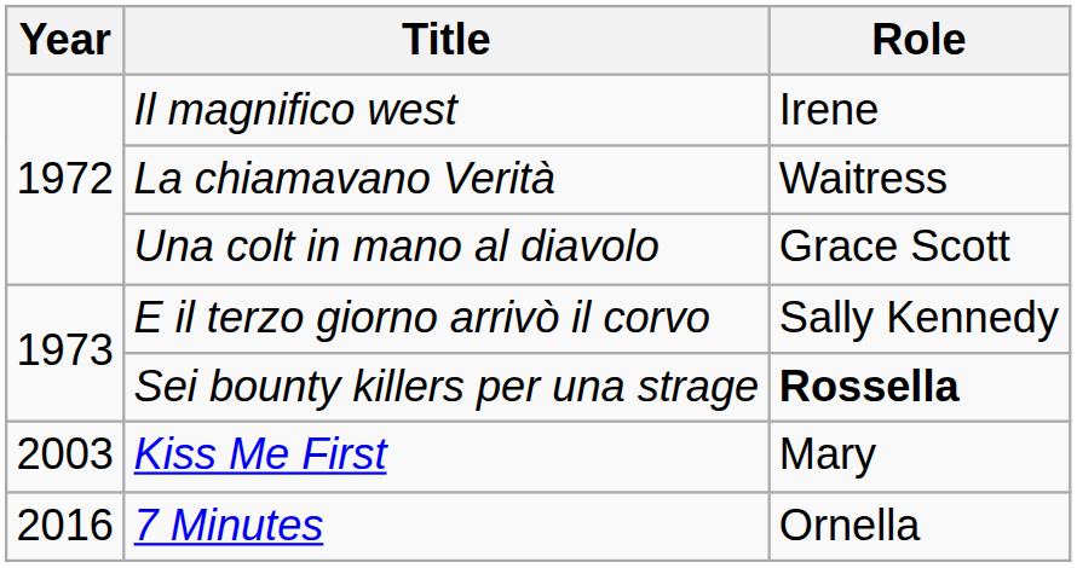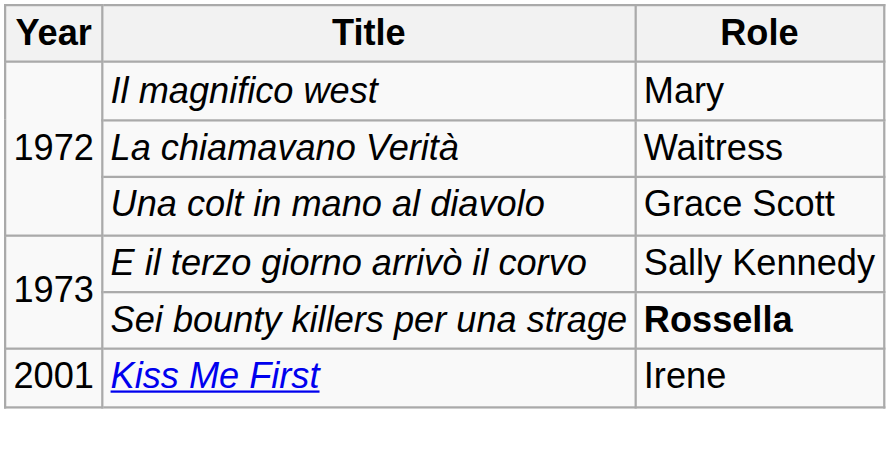Il magnifico west | Role: Irene -> Mary
Kiss Me First | Year: 2003 -> 2001
Kiss Me First | Role: Mary -> Irene
- row: 2016 | 7 Minutes | Ornella
